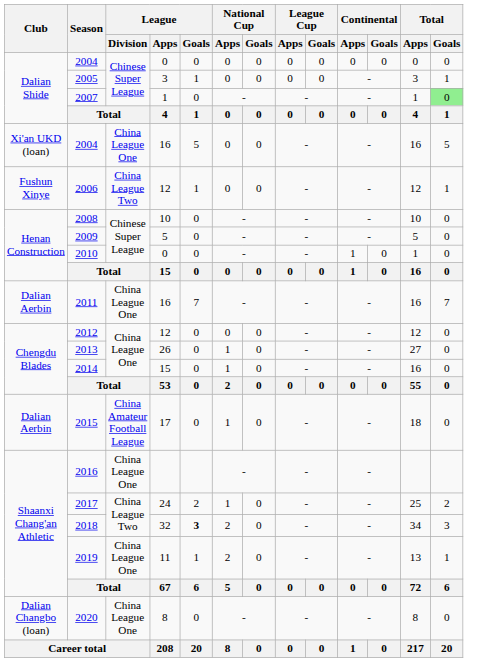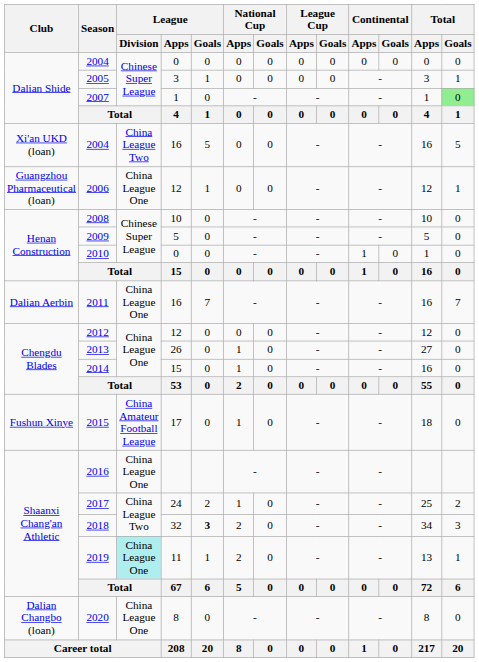2004 / 16 | League / Division: China League One -> China League Two
2006 | Club: Fushun Xinye -> Guangzhou Pharmaceutical (loan)
2006 | League / Division: China League Two -> China League One
2015 | Club: Dalian Aerbin -> Fushun Xinye
2019 | League / Division: no background -> paleturquoise background
